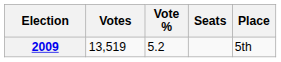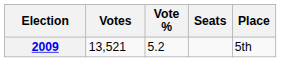2009 | Votes: 13,519 -> 13,521
